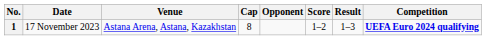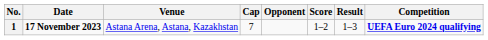1 | Date: normal -> bold
1 | Cap: 8 -> 7
